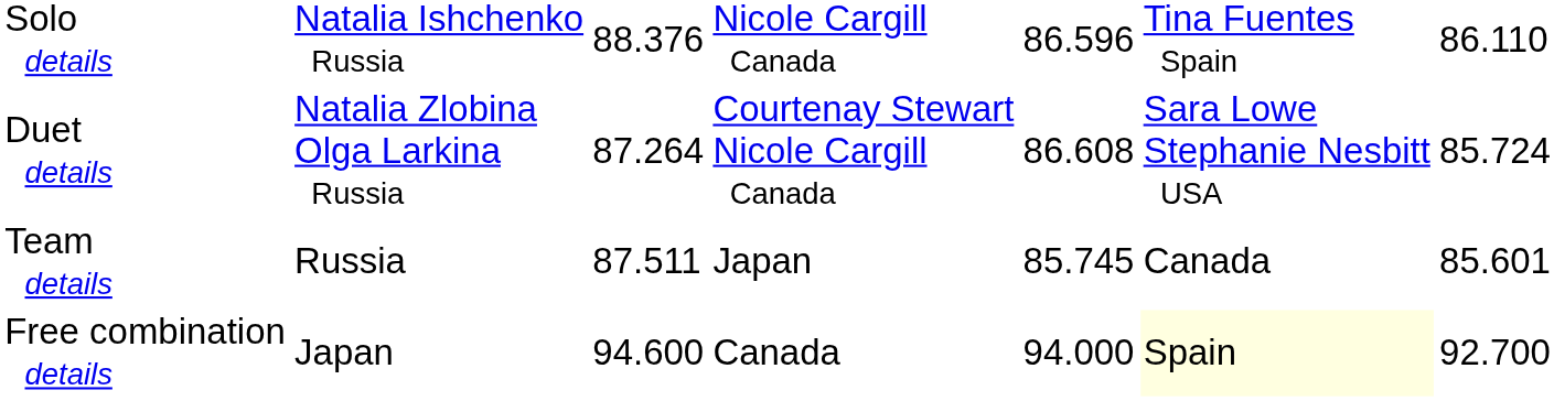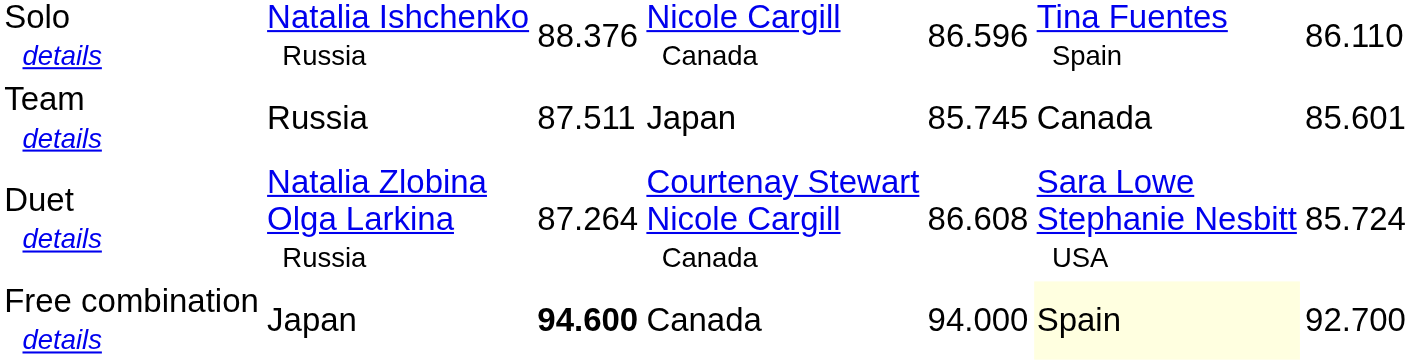rows swapped: Duet details <-> Team details
Free combination details | column 3: normal -> bold
